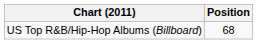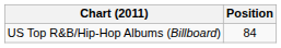US Top R&B/Hip-Hop Albums (Billboard) | Position: 68 -> 84
